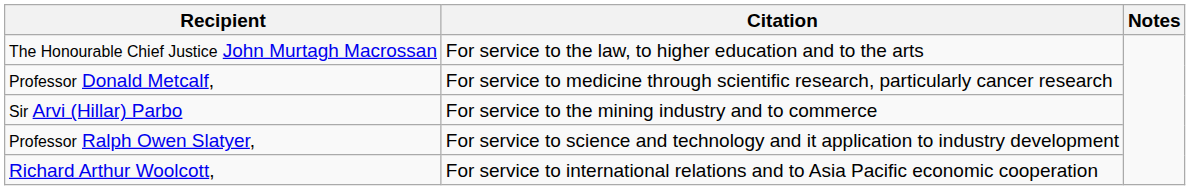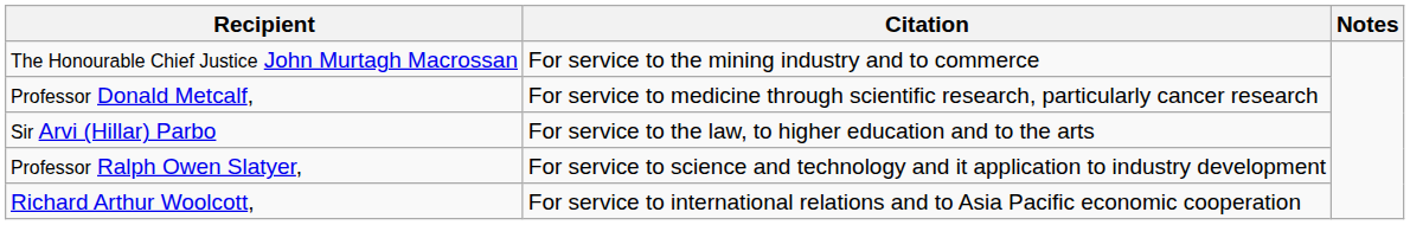The Honourable Chief Justice John Murtagh Macrossan | Citation: For service to the law, to higher education and to the arts -> For service to the mining industry and to commerce
Sir Arvi (Hillar) Parbo | Citation: For service to the mining industry and to commerce -> For service to the law, to higher education and to the arts
